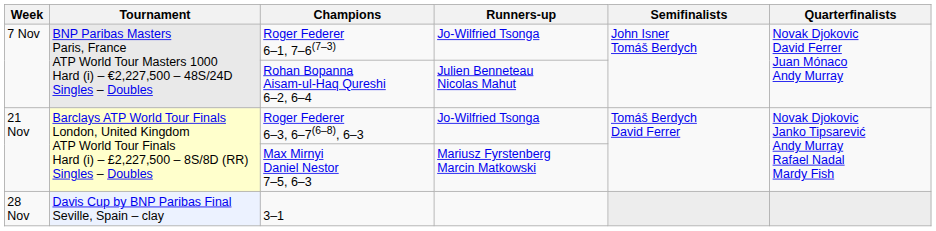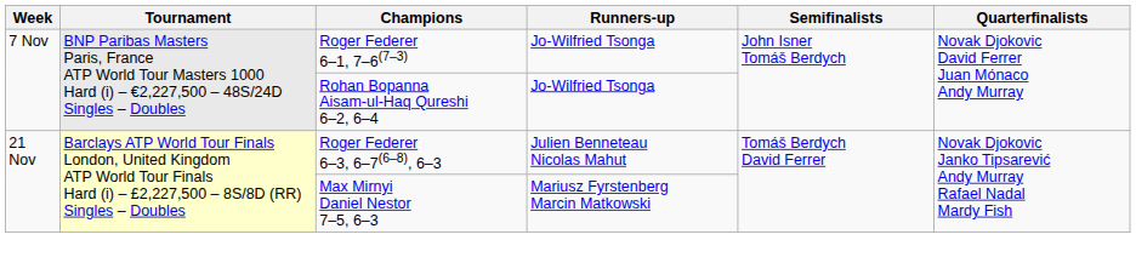Rohan Bopanna Aisam-ul-Haq Qureshi 6–2, 6–4 | Runners-up: Julien Benneteau Nicolas Mahut -> Jo-Wilfried Tsonga
Roger Federer 6–3, 6–7(6–8), 6–3 | Runners-up: Jo-Wilfried Tsonga -> Julien Benneteau Nicolas Mahut
- row: 28 Nov | Davis Cup by BNP Paribas Final Seville, Spain – clay | 3–1
